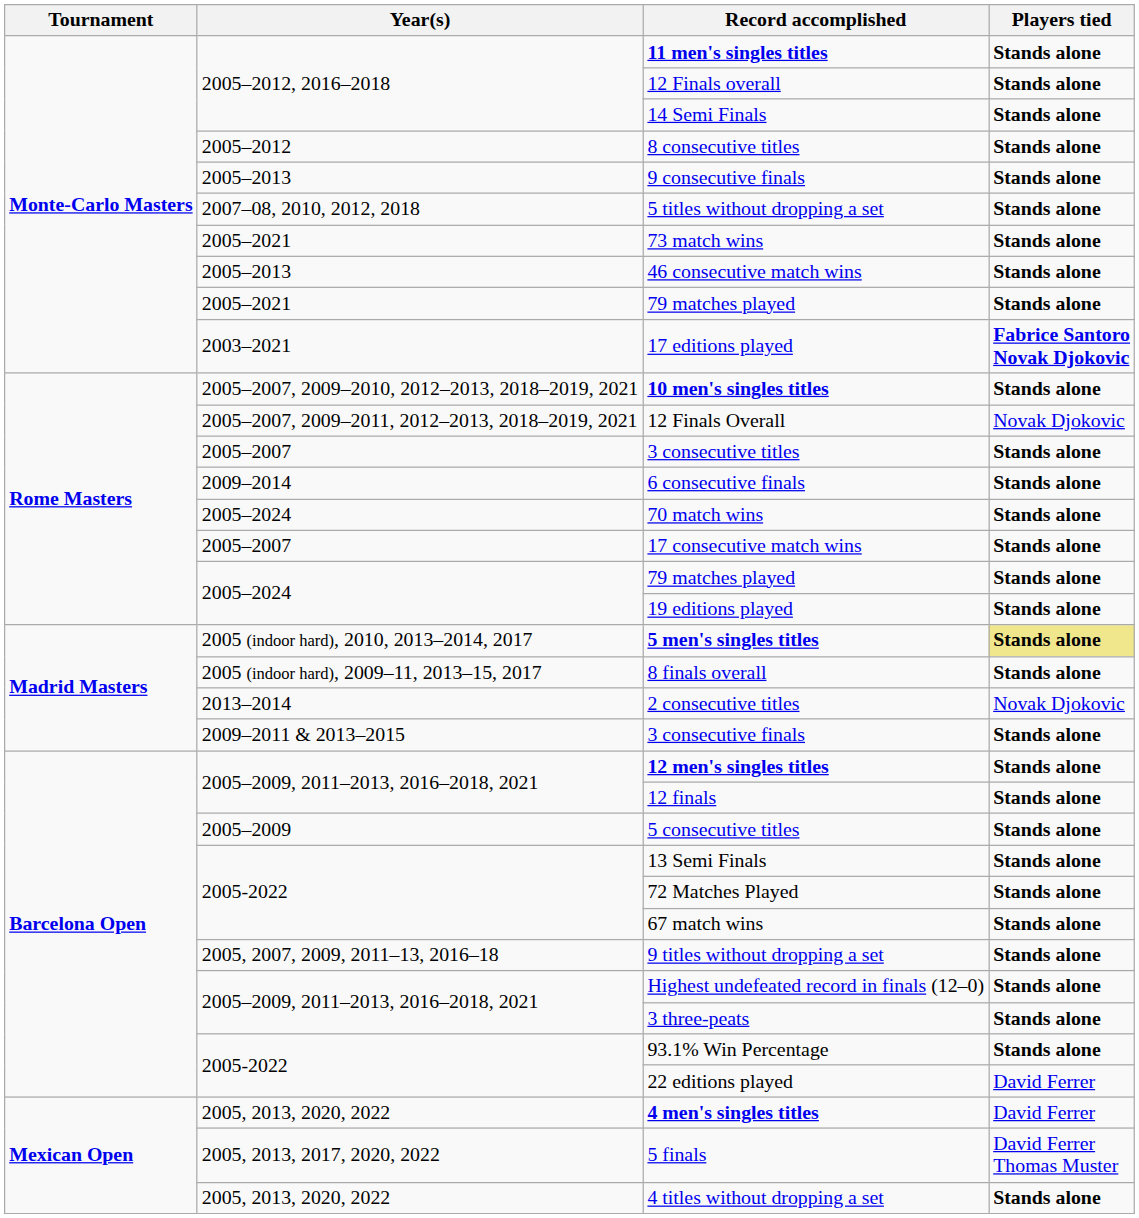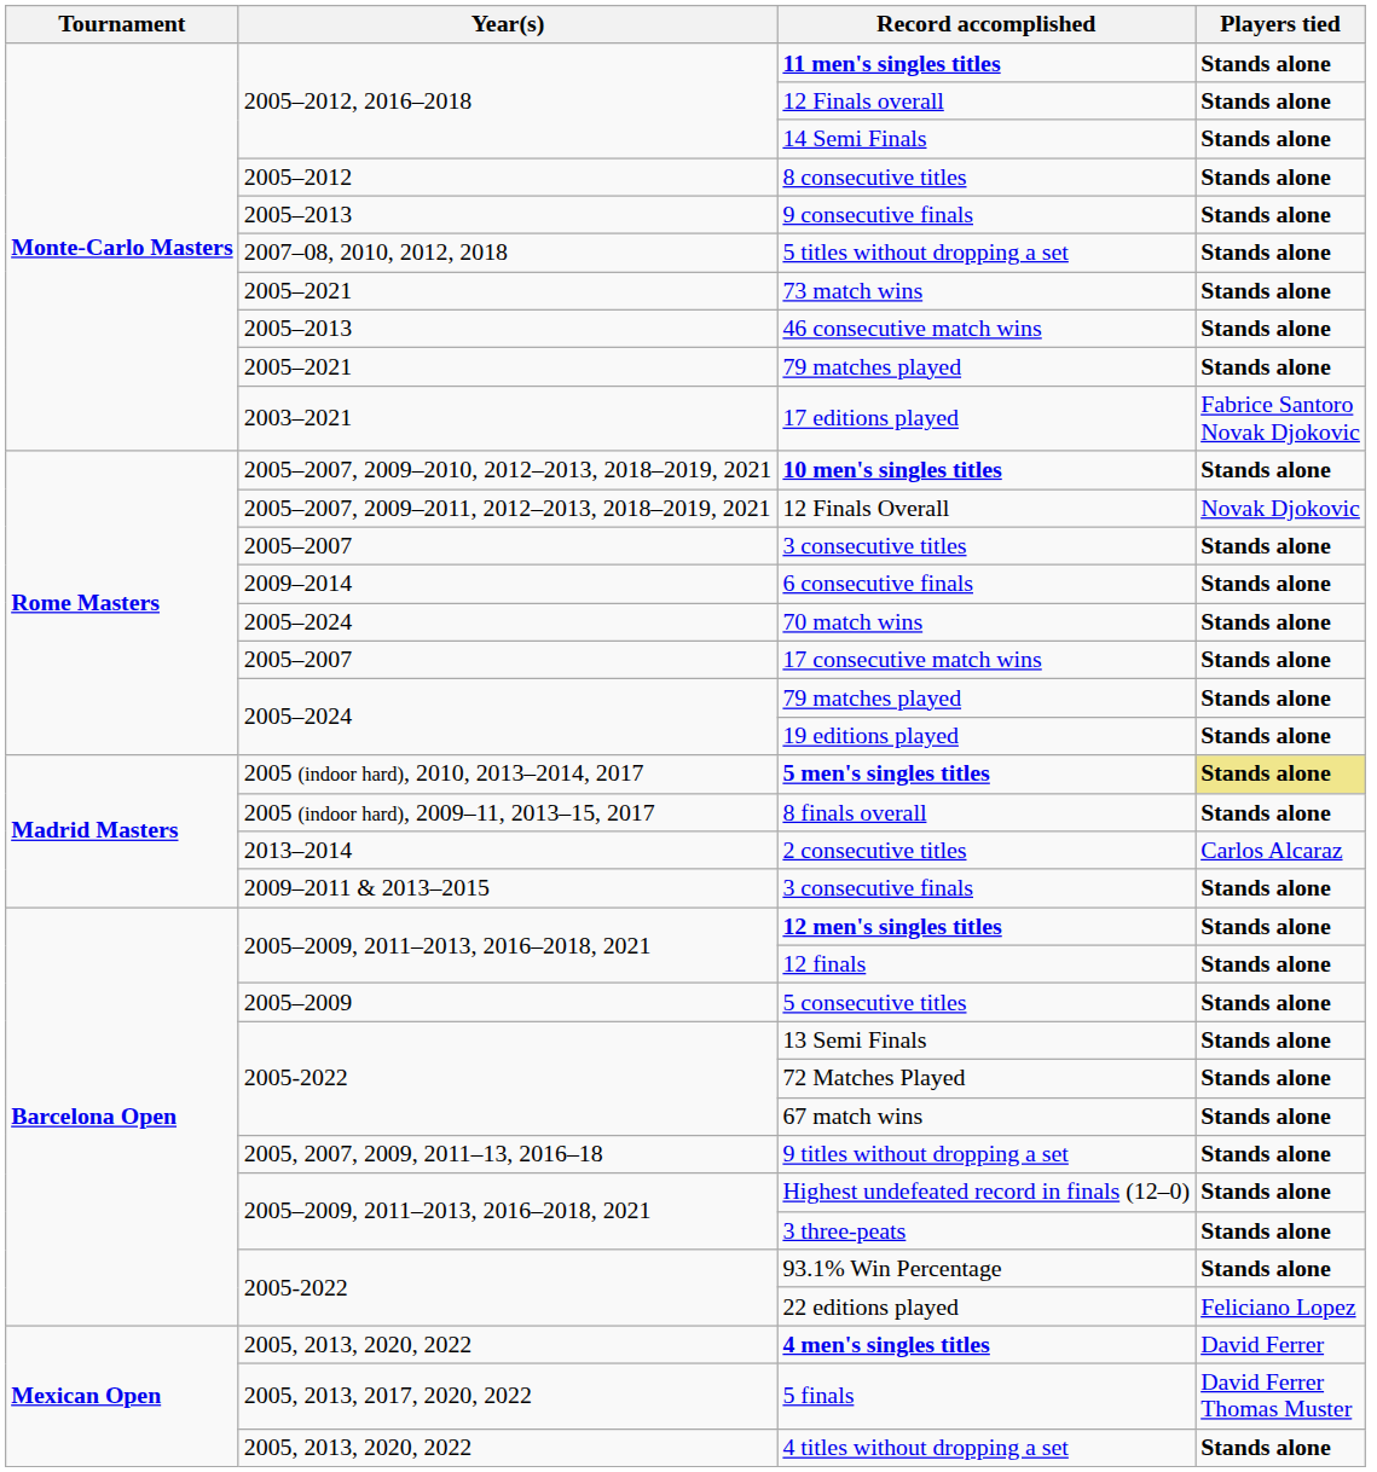17 editions played | Players tied: bold -> normal
2 consecutive titles | Players tied: Novak Djokovic -> Carlos Alcaraz
22 editions played | Players tied: David Ferrer -> Feliciano Lopez
